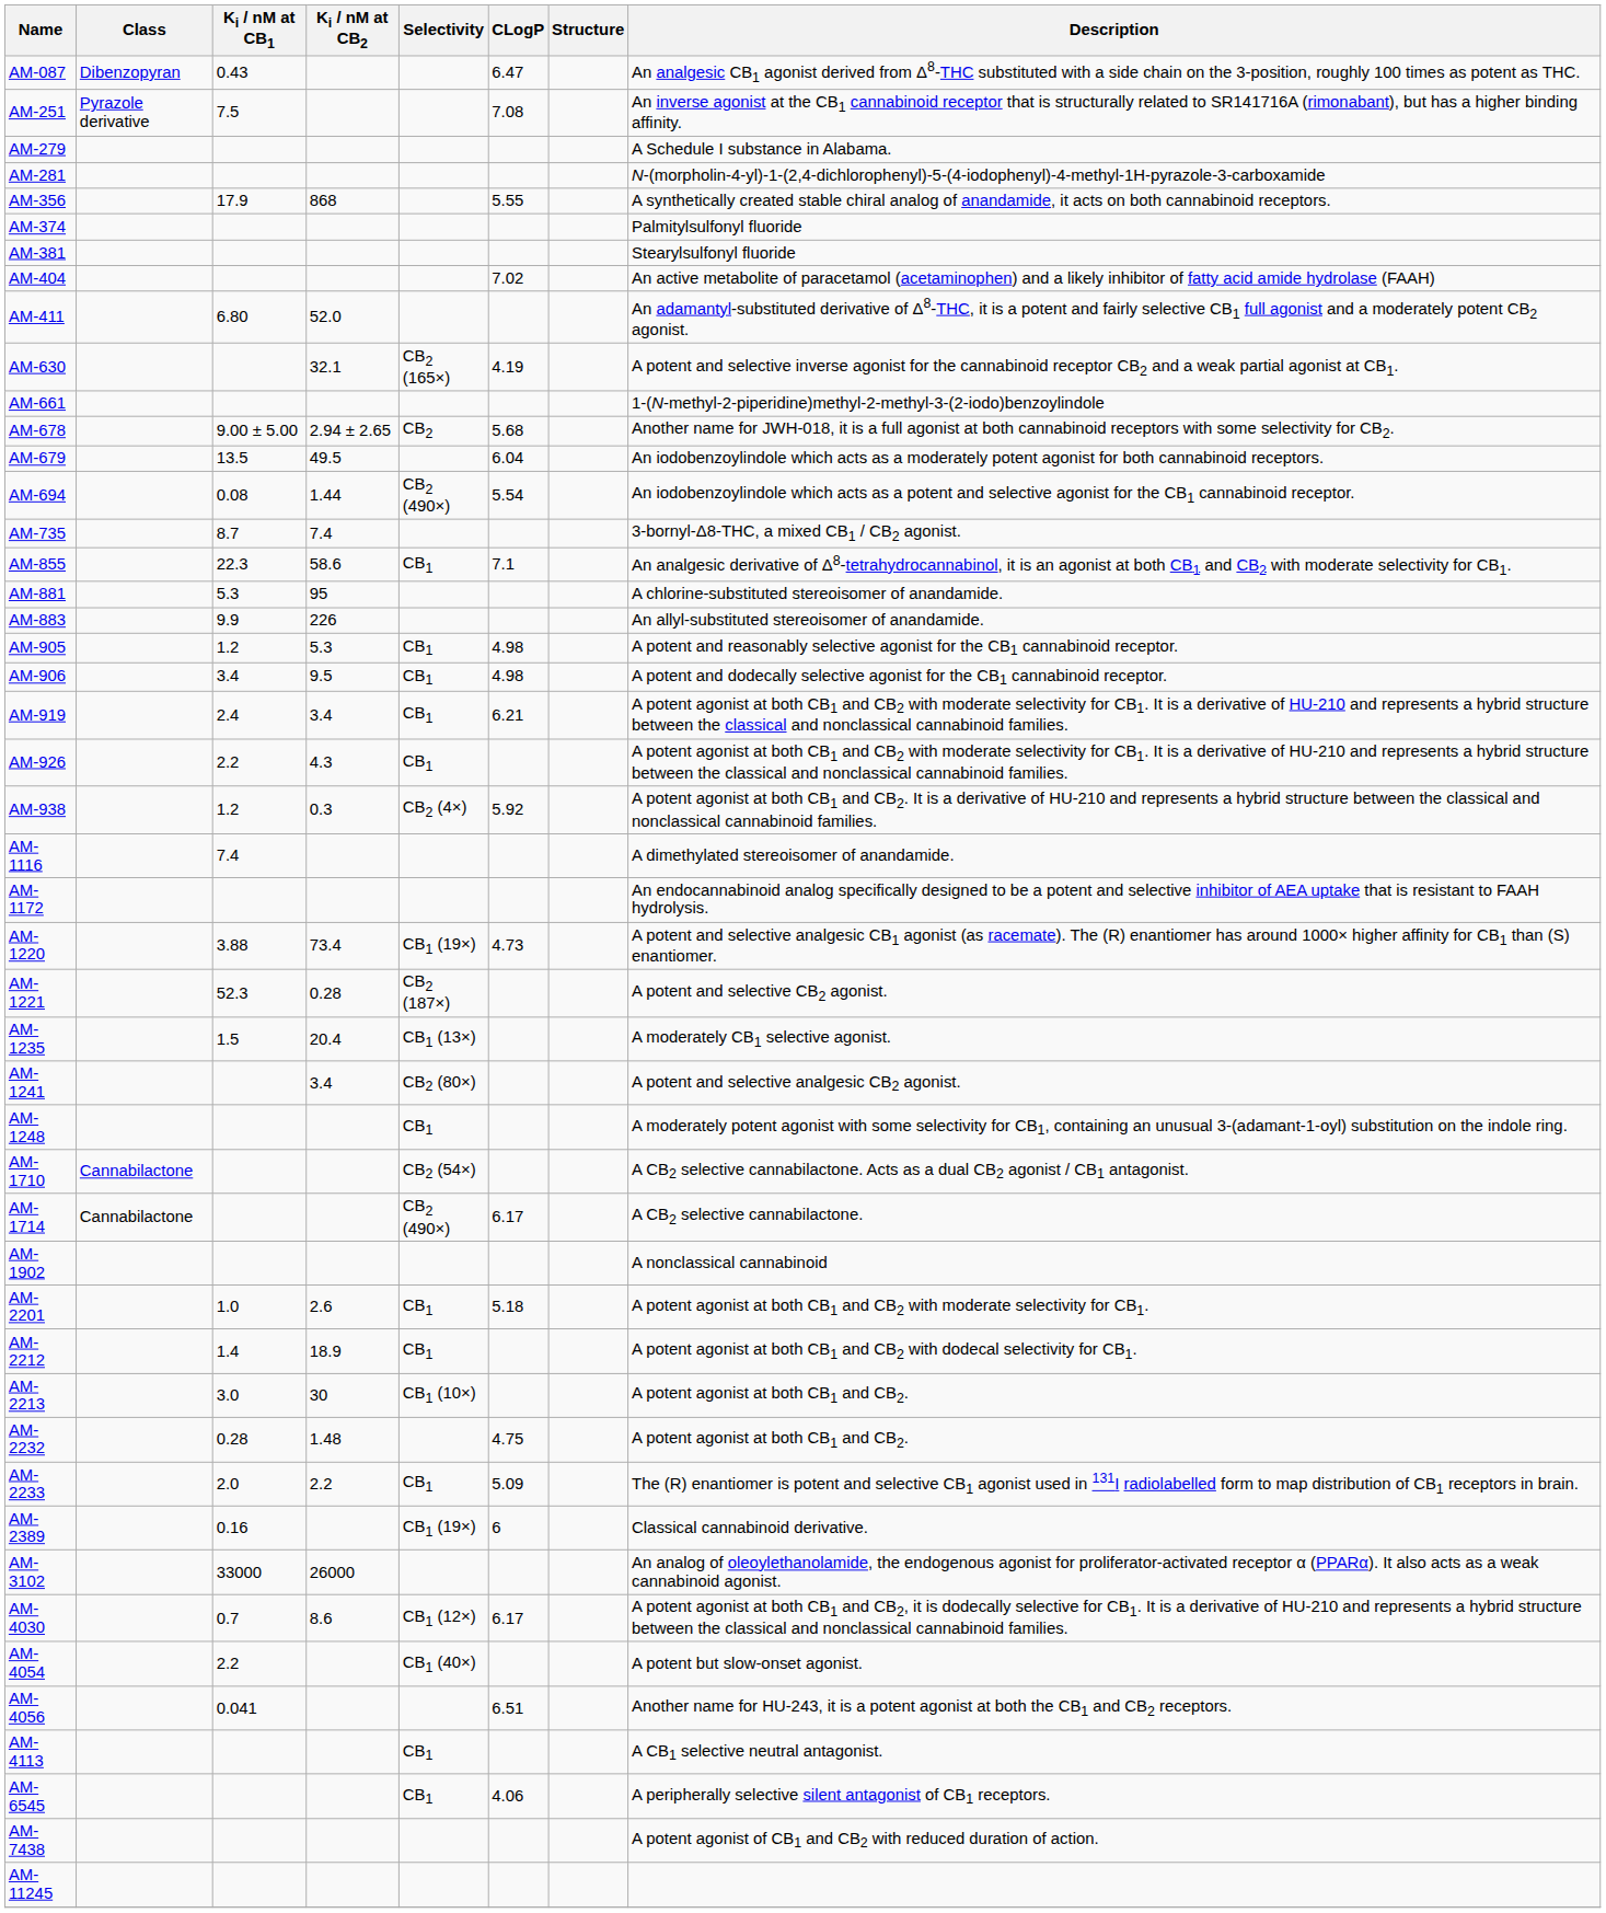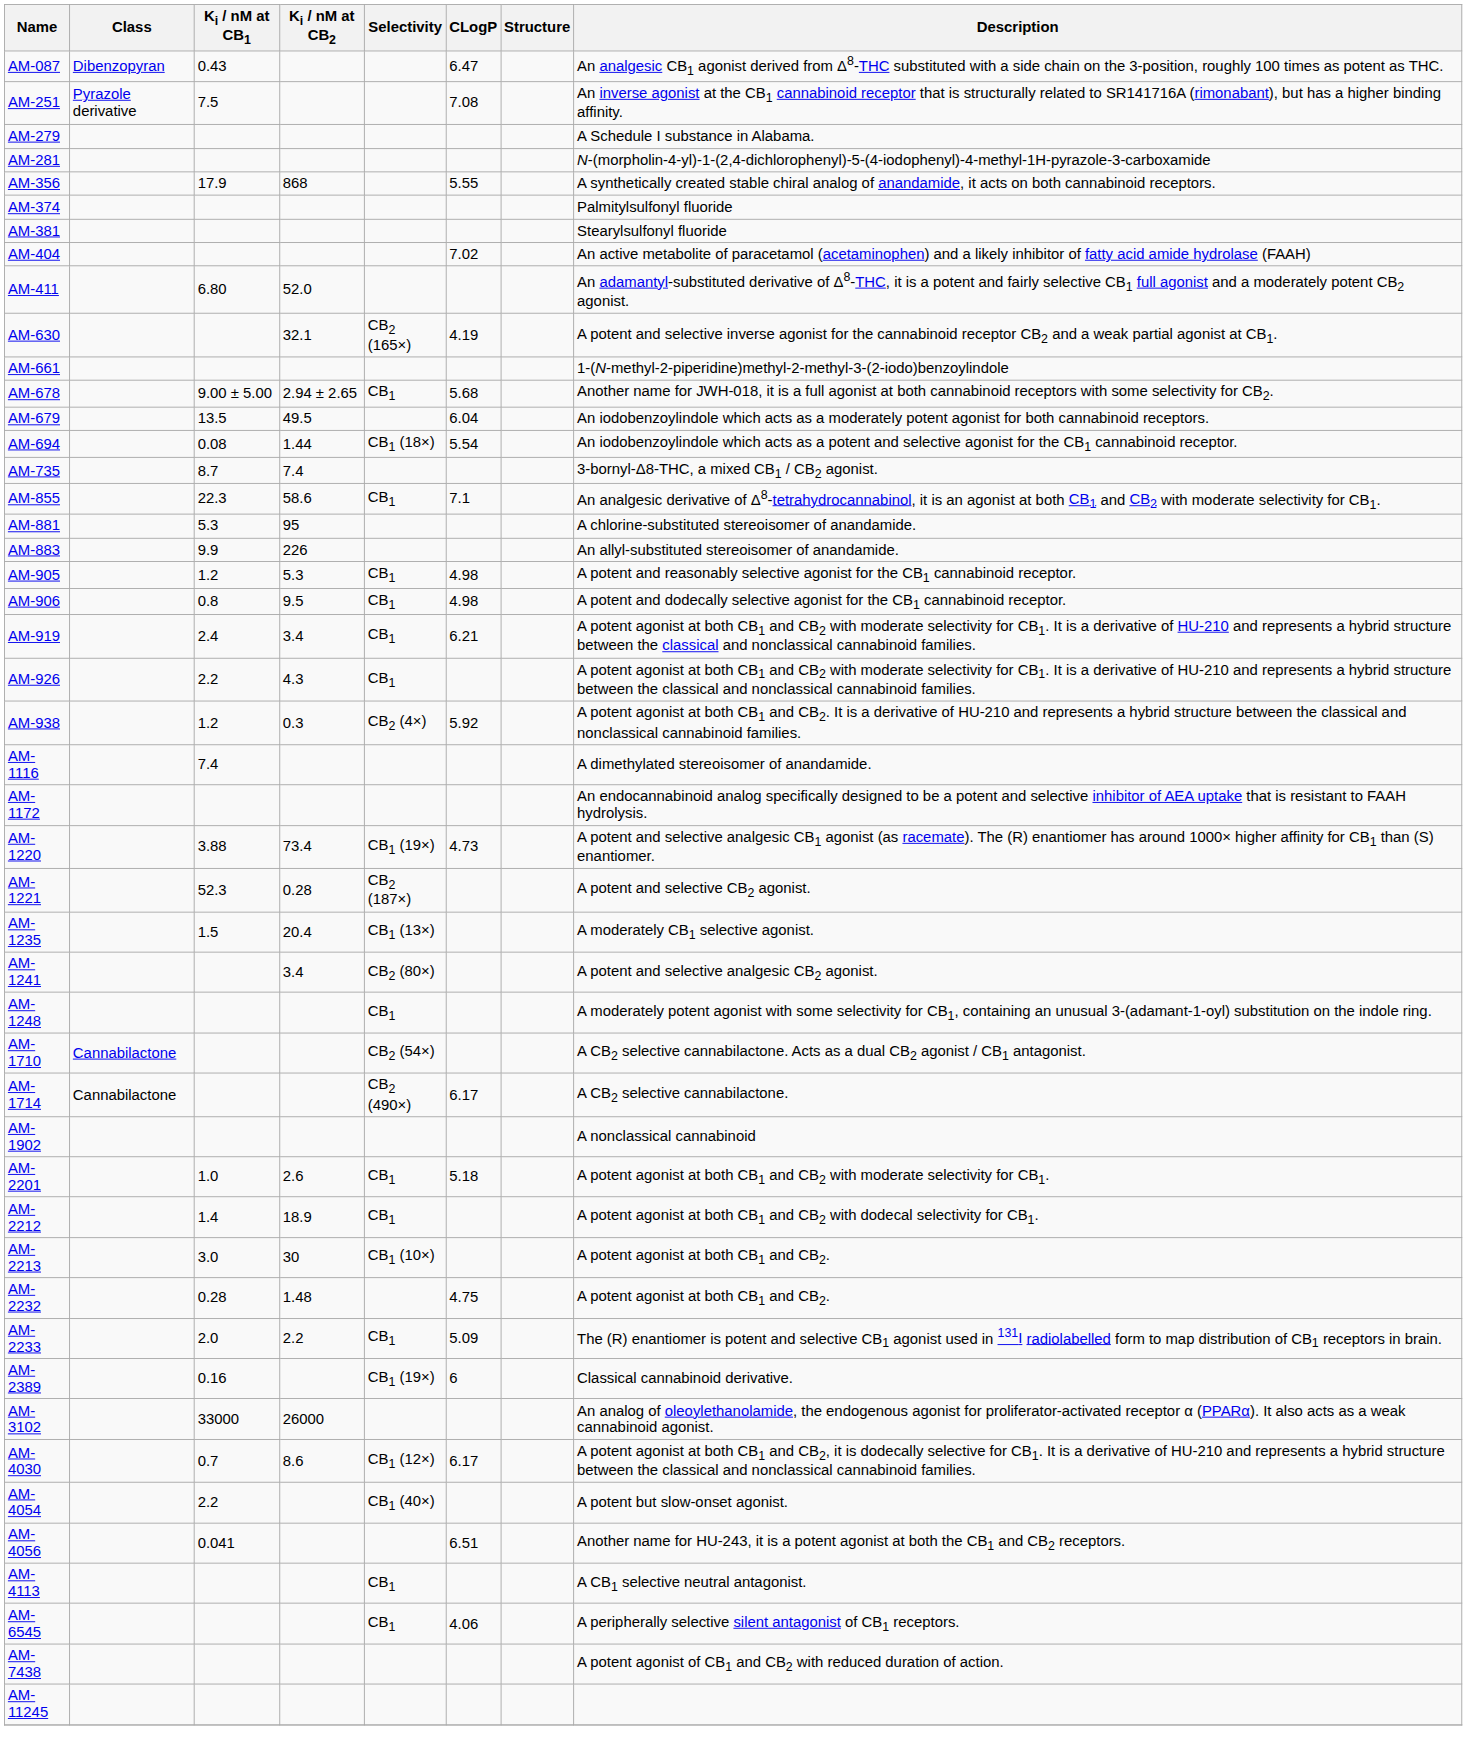AM-678 | Selectivity: CB2 -> CB1
AM-694 | Selectivity: CB2 (490×) -> CB1 (18×)
AM-906 | Ki / nM at CB1: 3.4 -> 0.8
